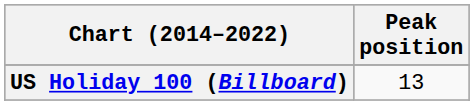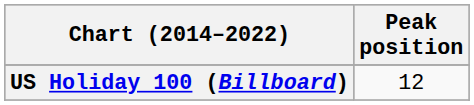US Holiday 100 (Billboard) | Peak position: 13 -> 12
